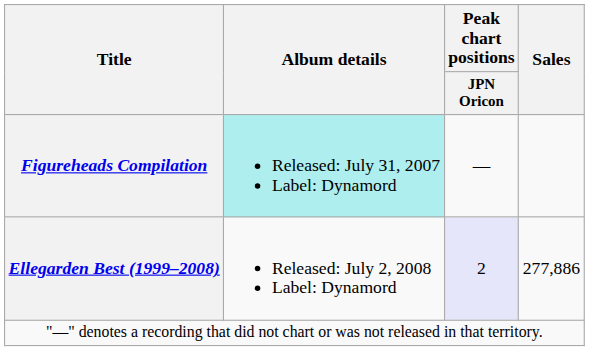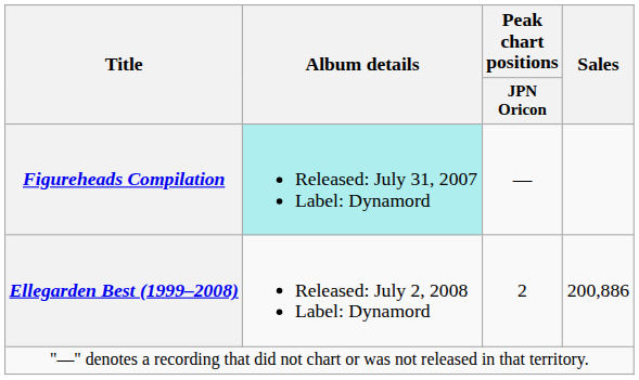Ellegarden Best (1999–2008) | Peak chart positions / JPN Oricon: lavender background -> no background
Ellegarden Best (1999–2008) | Sales: 277,886 -> 200,886
